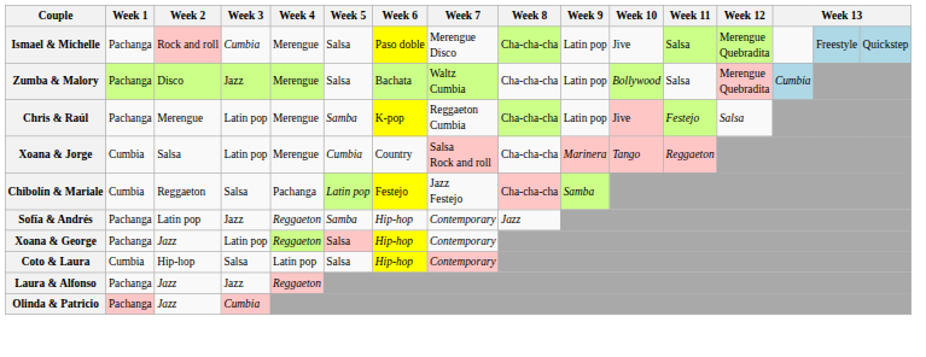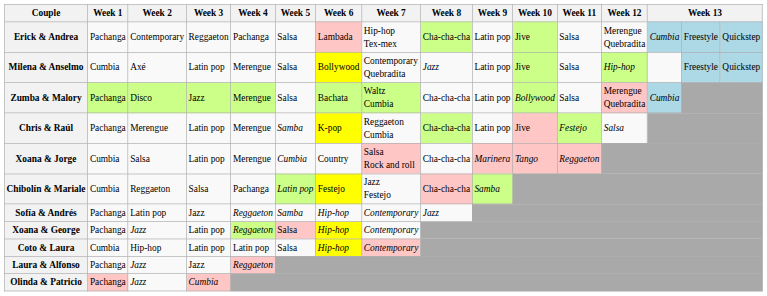- row: Ismael & Michelle | Pachanga | Rock and roll | Cumbia | Merengue | Salsa | Paso doble | Merengue Disco | Cha-cha-cha | Latin pop | Jive | Salsa | Merengue Quebradita | Freestyle | Quickstep
+ row: Erick & Andrea | Pachanga | Contemporary | Reggaeton | Pachanga | Salsa | Lambada | Hip-hop Tex-mex | Cha-cha-cha | Latin pop | Jive | Salsa | Merengue Quebradita | Cumbia | Freestyle | Quickstep
+ row: Milena & Anselmo | Cumbia | Axé | Latin pop | Merengue | Salsa | Bollywood | Contemporary Quebradita | Jazz | Latin pop | Jive | Salsa | Hip-hop | Freestyle | Quickstep
Coto & Laura | Week 3: Salsa -> Latin pop
